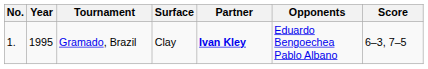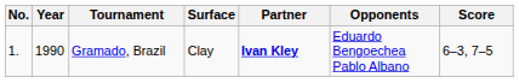Gramado, Brazil | Year: 1995 -> 1990
